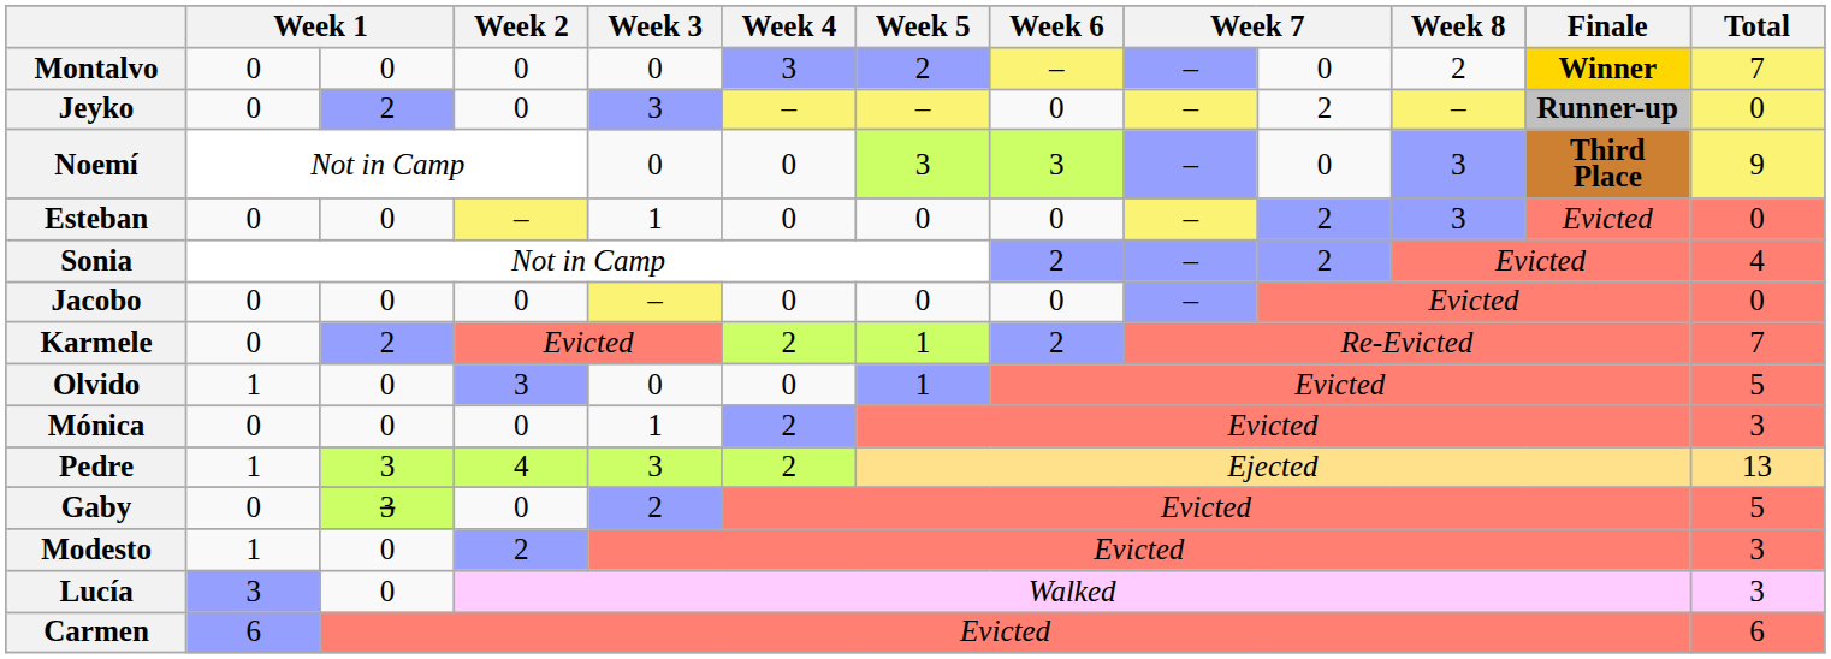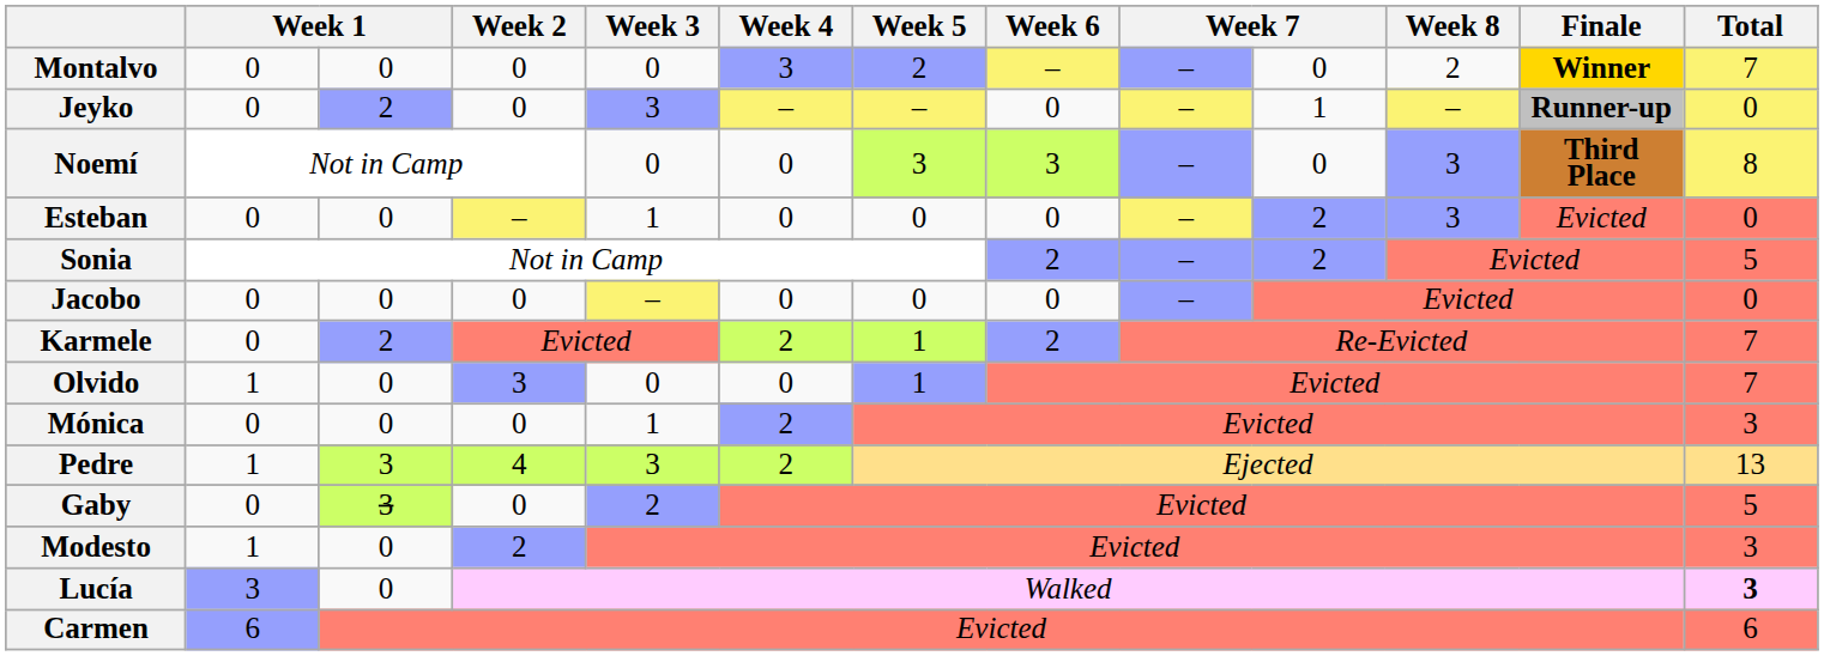Jeyko | column 10: 2 -> 1
Noemí | Total: 9 -> 8
Sonia | Total: 4 -> 5
Olvido | Total: 5 -> 7
Lucía | Total: normal -> bold
